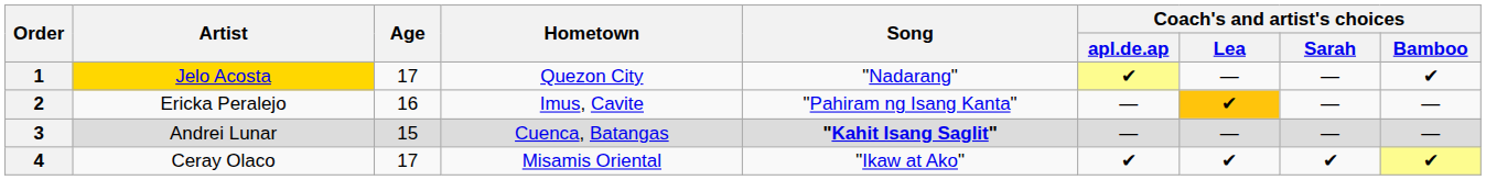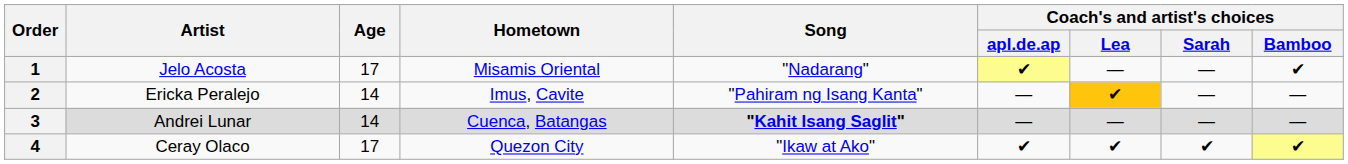1 | Artist: gold background -> no background
1 | Hometown: Quezon City -> Misamis Oriental
2 | Age: 16 -> 14
3 | Age: 15 -> 14
4 | Hometown: Misamis Oriental -> Quezon City
